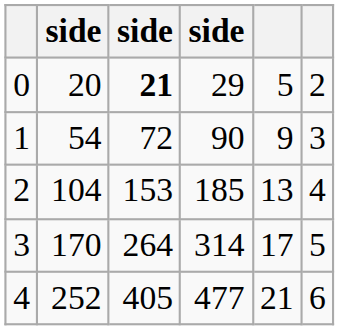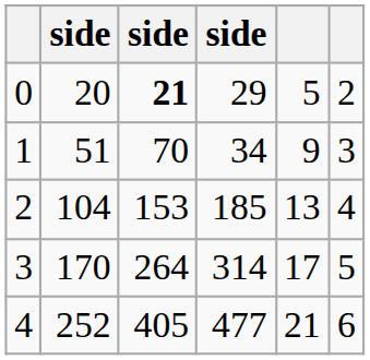1 | column 2: 54 -> 51
1 | column 3: 72 -> 70
1 | column 4: 90 -> 34
